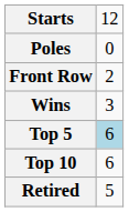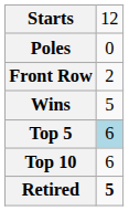Wins | column 2: 3 -> 5
Retired | column 2: normal -> bold
